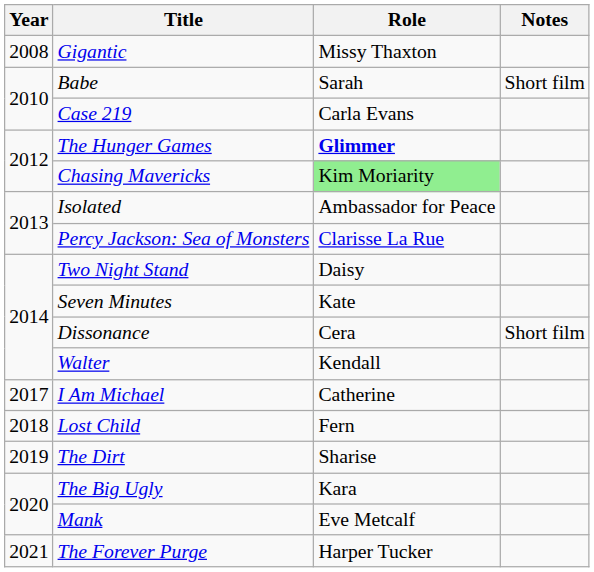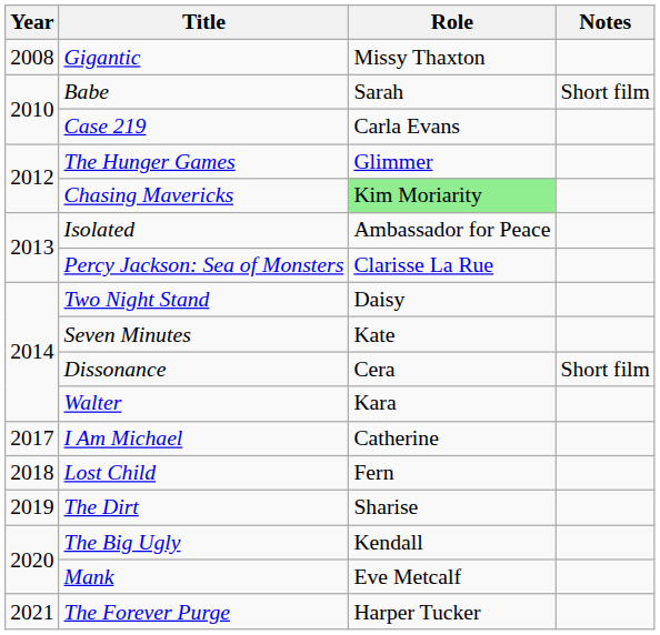The Hunger Games | Role: bold -> normal
Walter | Role: Kendall -> Kara
The Big Ugly | Role: Kara -> Kendall
